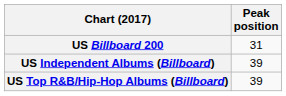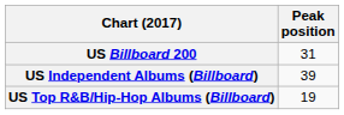US Top R&B/Hip-Hop Albums (Billboard) | Peak position: 39 -> 19
